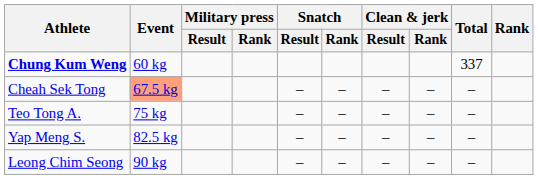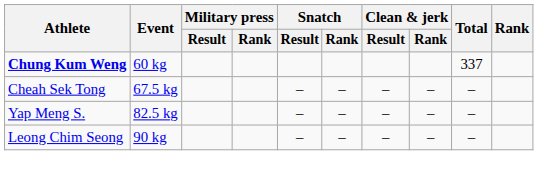Cheah Sek Tong | Event: lightsalmon background -> no background
- row: Teo Tong A. | 75 kg | – | – | – | – | –
